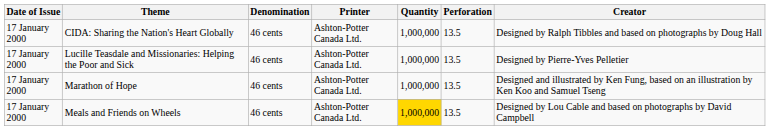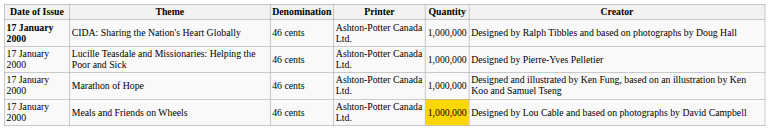- column: Perforation | 13.5 | 13.5 | 13.5 | 13.5
CIDA: Sharing the Nation's Heart Globally | Date of Issue: normal -> bold
